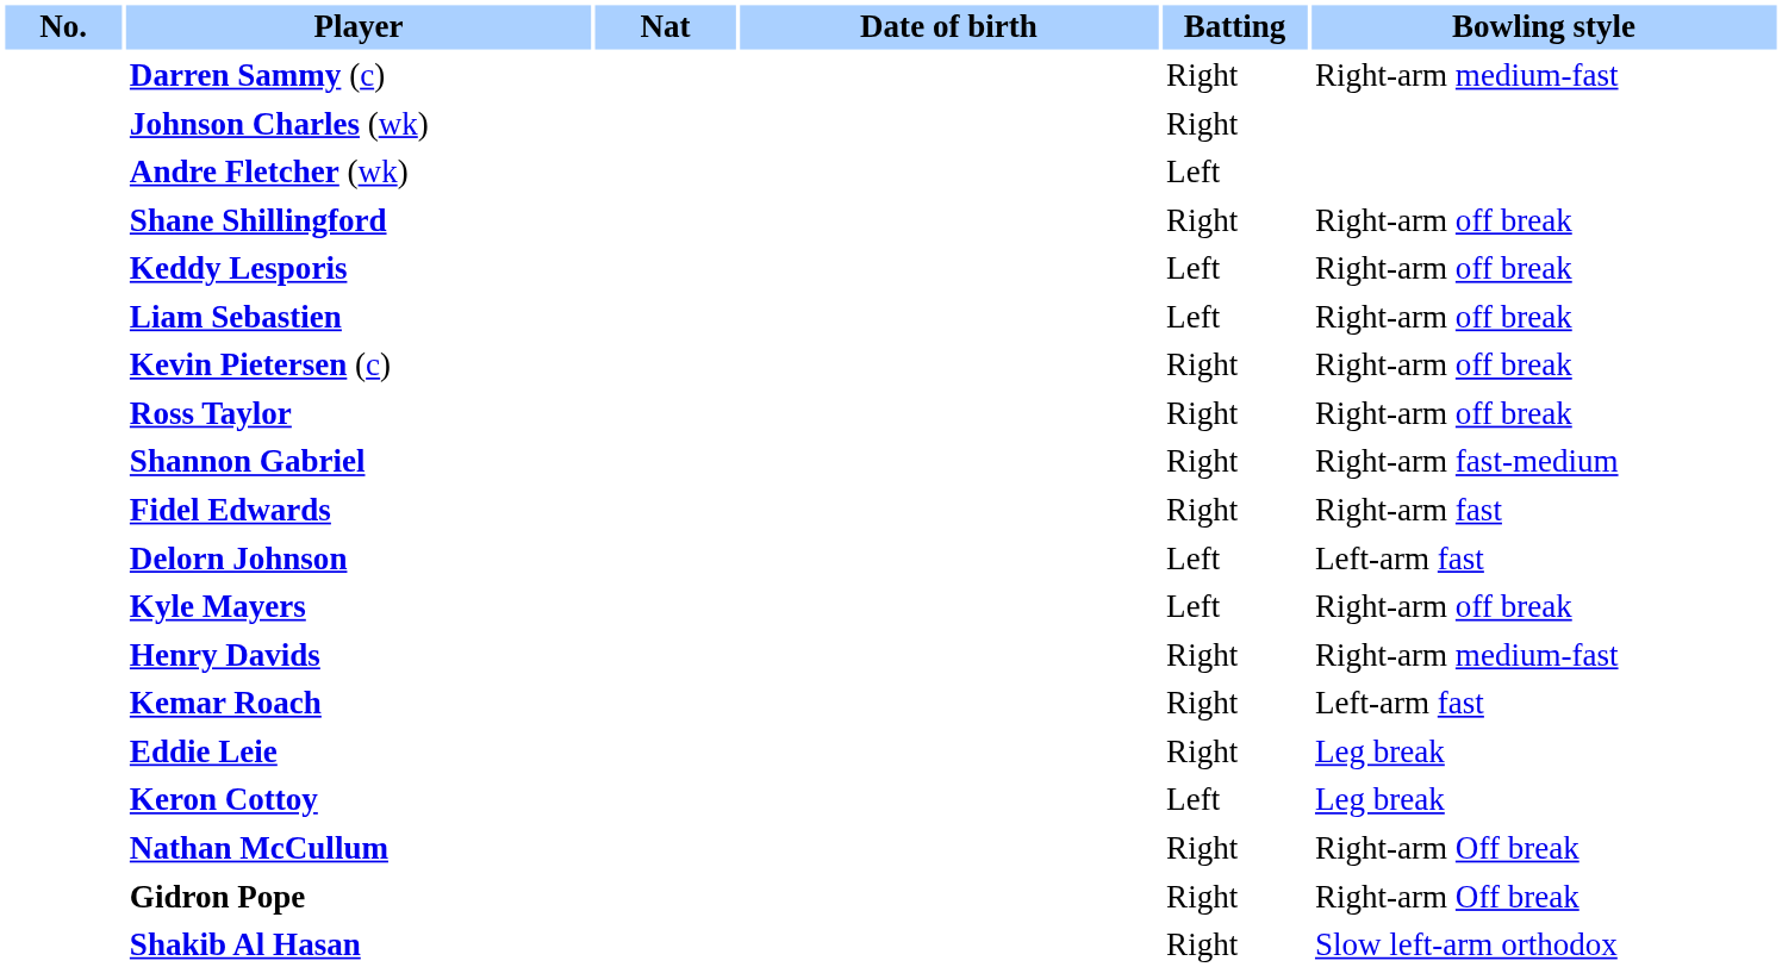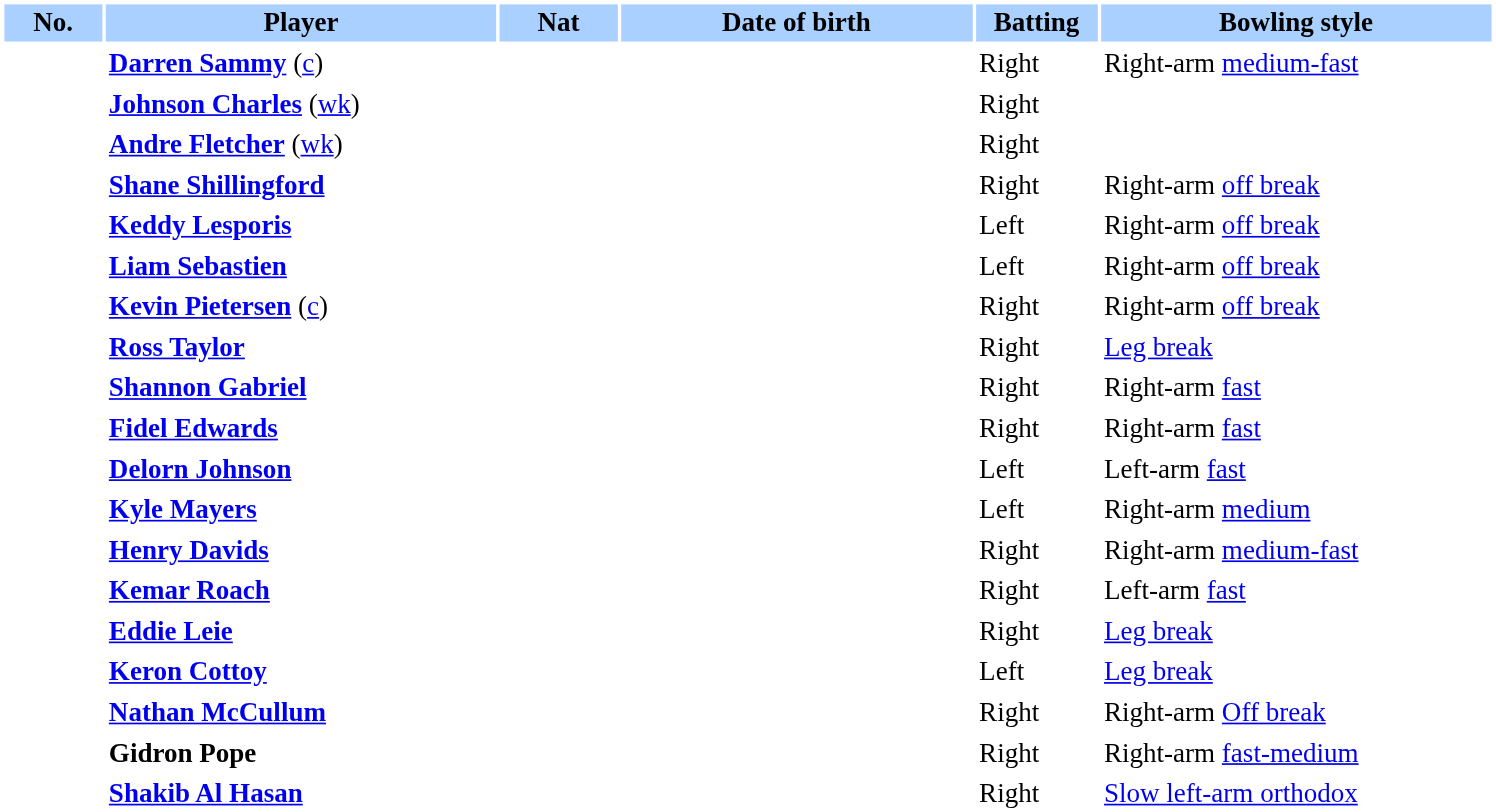Andre Fletcher (wk) | Batting: Left -> Right
Ross Taylor | Bowling style: Right-arm off break -> Leg break
Shannon Gabriel | Bowling style: Right-arm fast-medium -> Right-arm fast
Kyle Mayers | Bowling style: Right-arm off break -> Right-arm medium
Gidron Pope | Bowling style: Right-arm Off break -> Right-arm fast-medium
